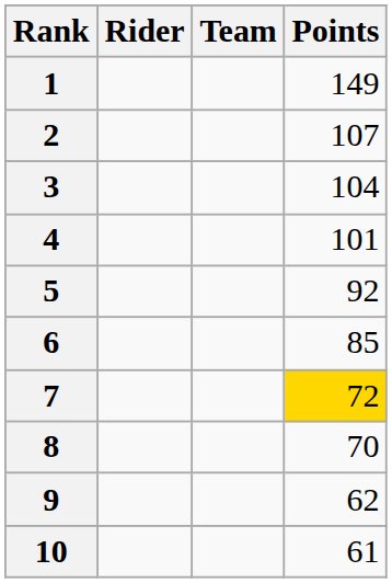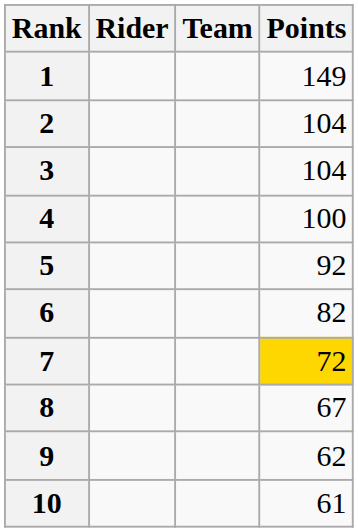2 | Points: 107 -> 104
4 | Points: 101 -> 100
6 | Points: 85 -> 82
8 | Points: 70 -> 67
